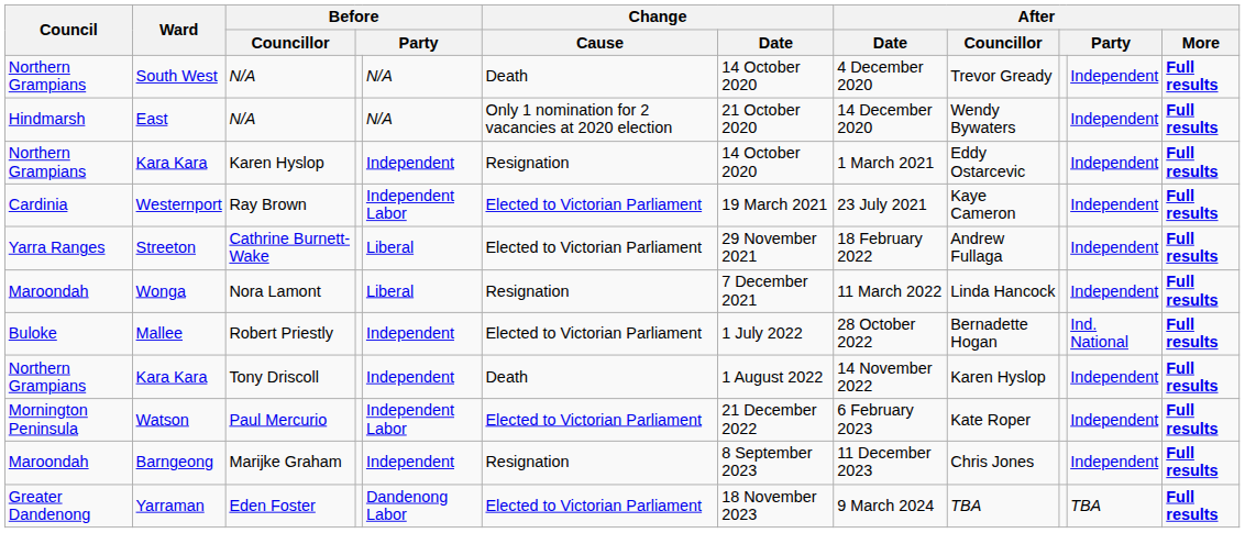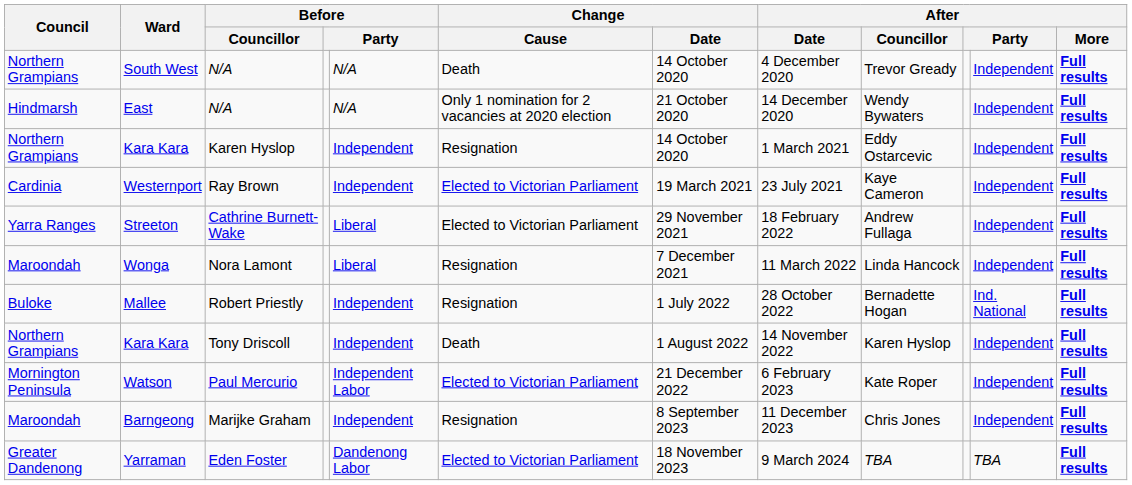Westernport | column 5: Independent Labor -> Independent
Mallee | Change / Cause: Elected to Victorian Parliament -> Resignation
